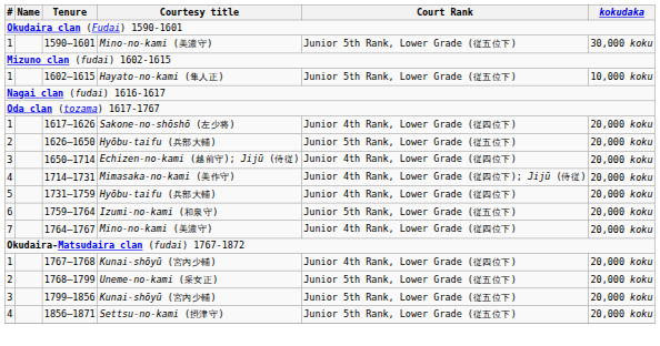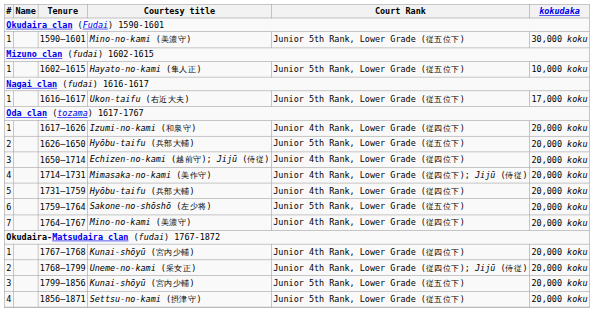+ row: 1 | 1616–1617 | Ukon-taifu (右近大夫) | Junior 5th Rank, Lower Grade (従五位下) | 17,000 koku
1617–1626 | Courtesy title: Sakone-no-shōshō (左少将) -> Izumi-no-kami (和泉守)
1759–1764 | Courtesy title: Izumi-no-kami (和泉守) -> Sakone-no-shōshō (左少将)
1768–1799 | Court Rank: Junior 5th Rank, Lower Grade (従五位下) -> Junior 4th Rank, Lower Grade (従四位下); Jijū (侍従)
